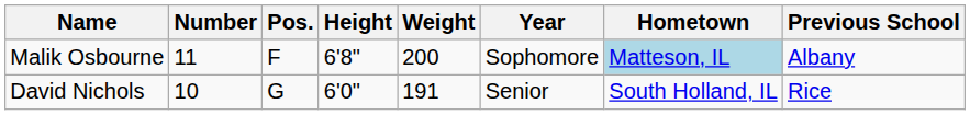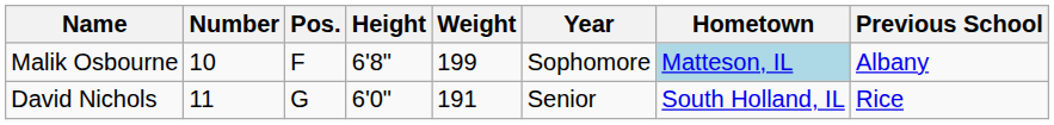Malik Osbourne | Number: 11 -> 10
Malik Osbourne | Weight: 200 -> 199
David Nichols | Number: 10 -> 11
